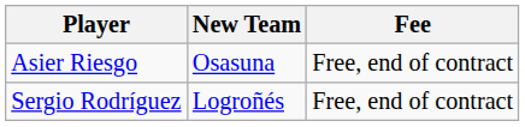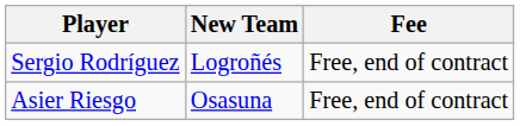rows swapped: Asier Riesgo <-> Sergio Rodríguez
